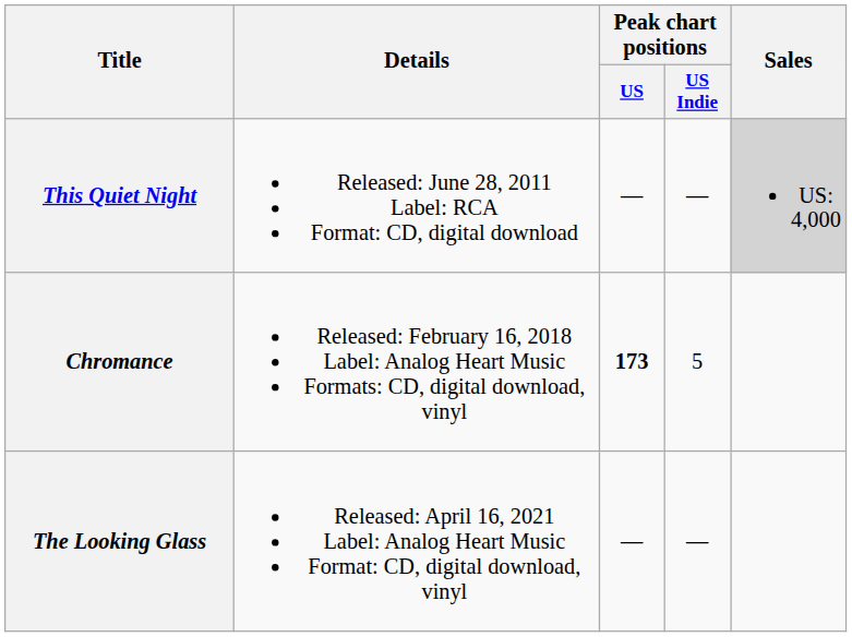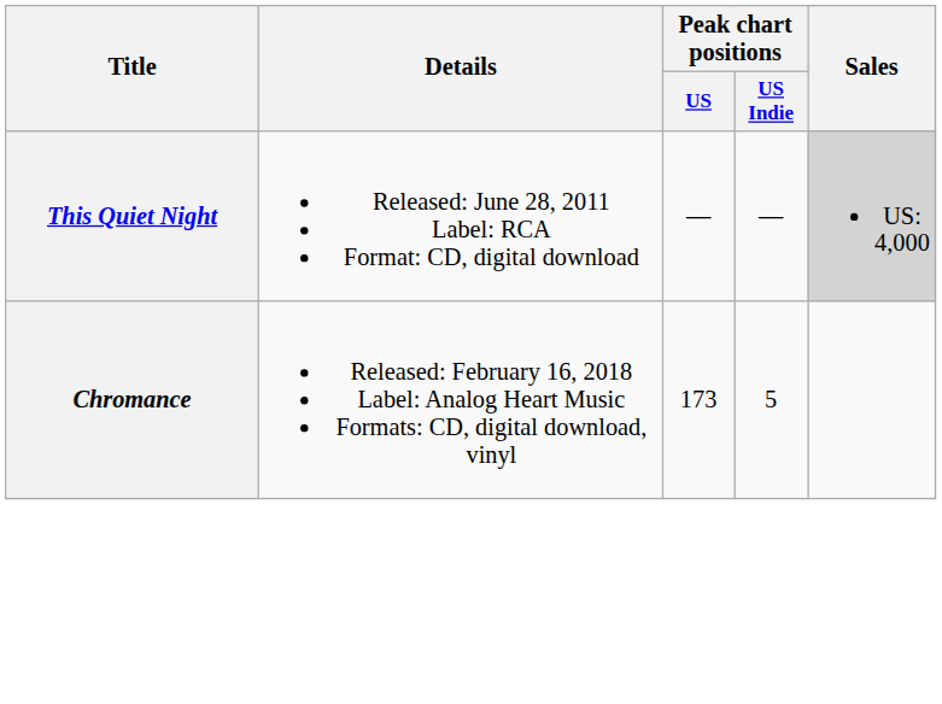Chromance | Peak chart positions / US: bold -> normal
- row: The Looking Glass | Released: April 16, 2021 Label: Analog Heart Music Format: CD, digital download, vinyl | — | —
